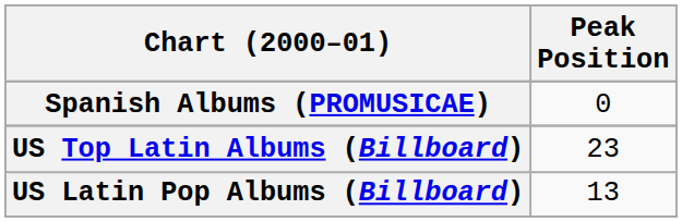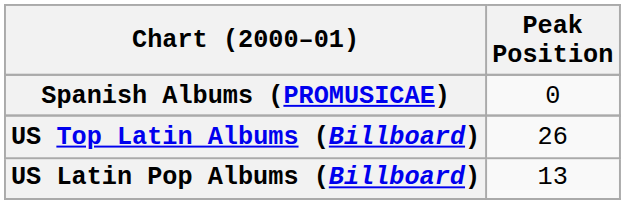US Top Latin Albums (Billboard) | Peak Position: 23 -> 26
